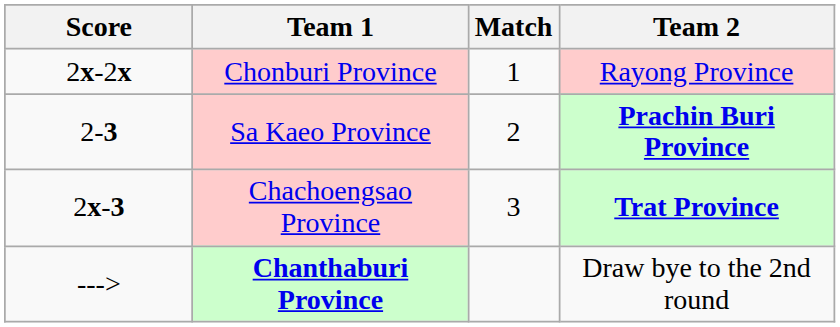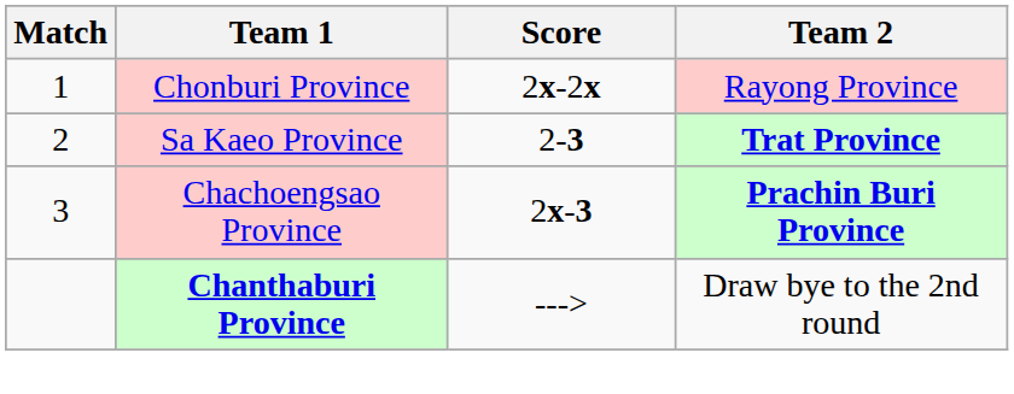columns swapped: Match <-> Score
Sa Kaeo Province | Team 2: Prachin Buri Province -> Trat Province
Chachoengsao Province | Team 2: Trat Province -> Prachin Buri Province
